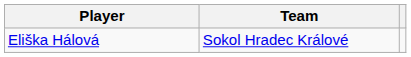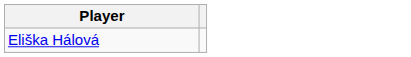- column: Team | Sokol Hradec Králové
